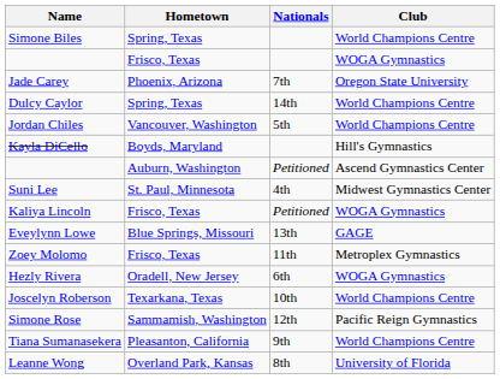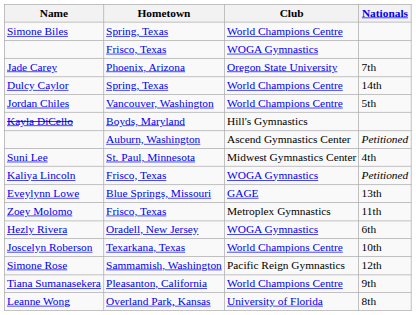columns swapped: Club <-> Nationals
